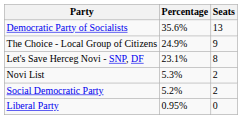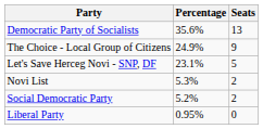Let's Save Herceg Novi - SNP, DF | Seats: 8 -> 5
